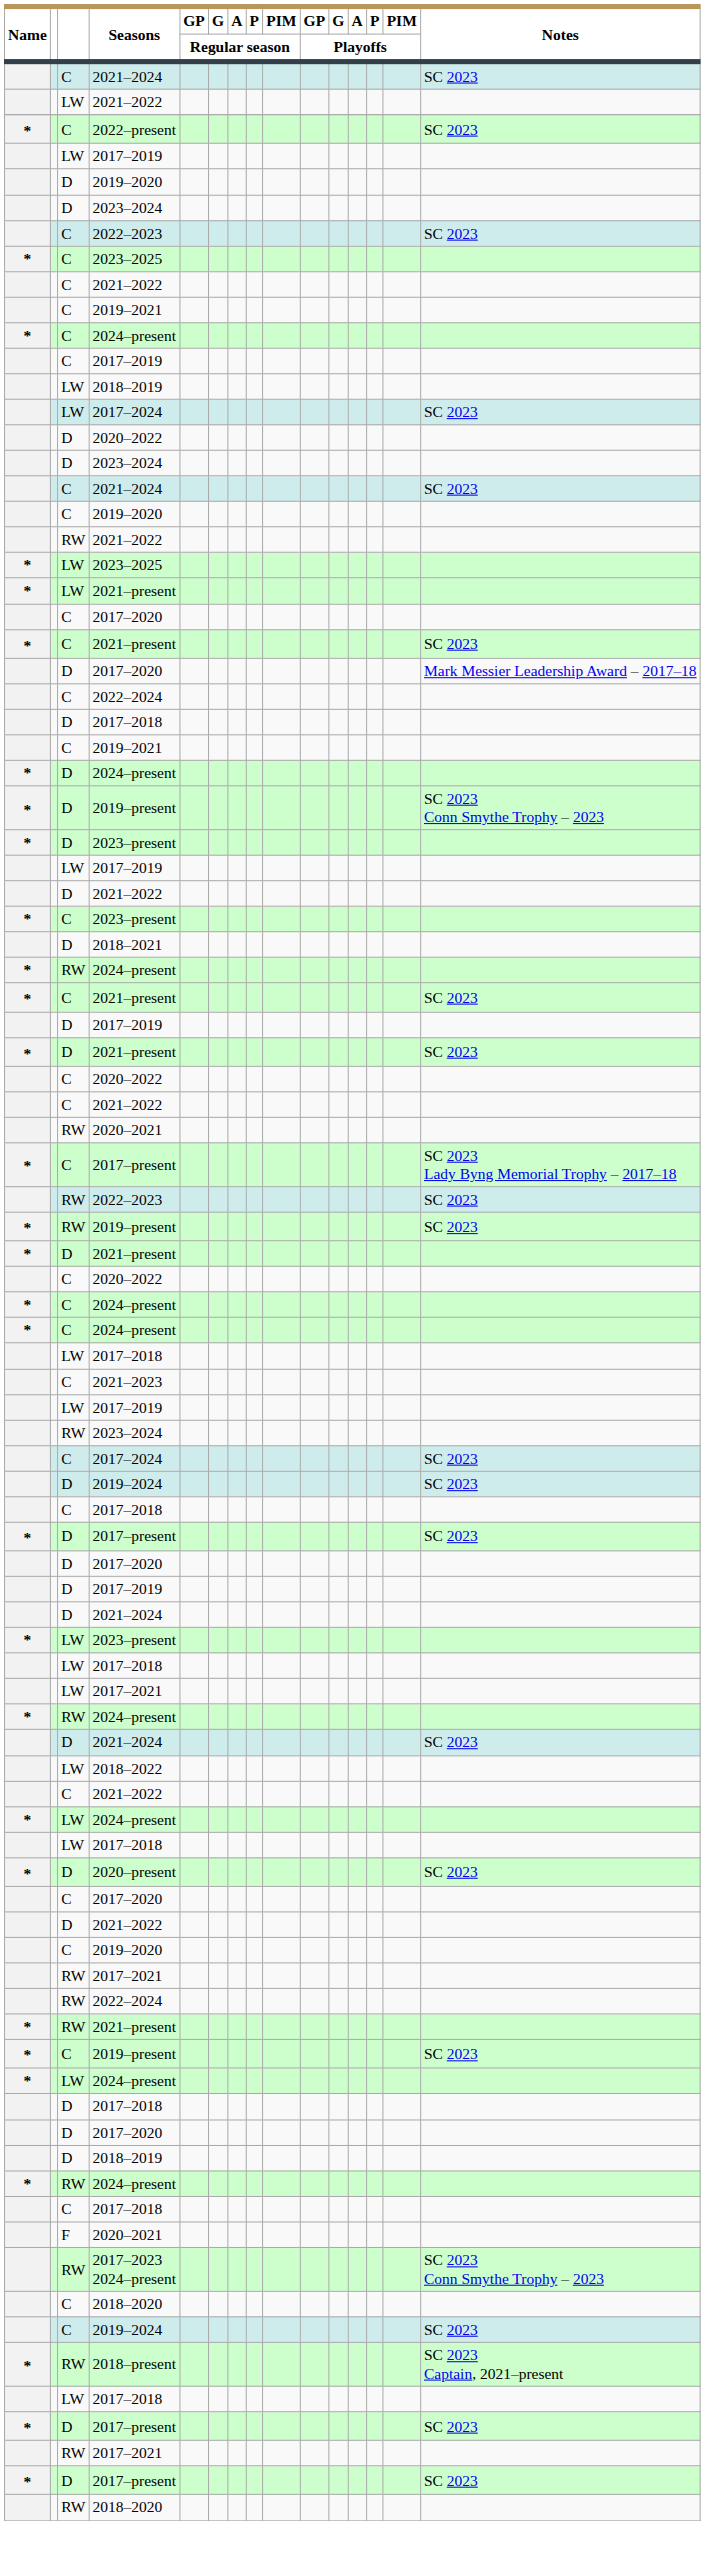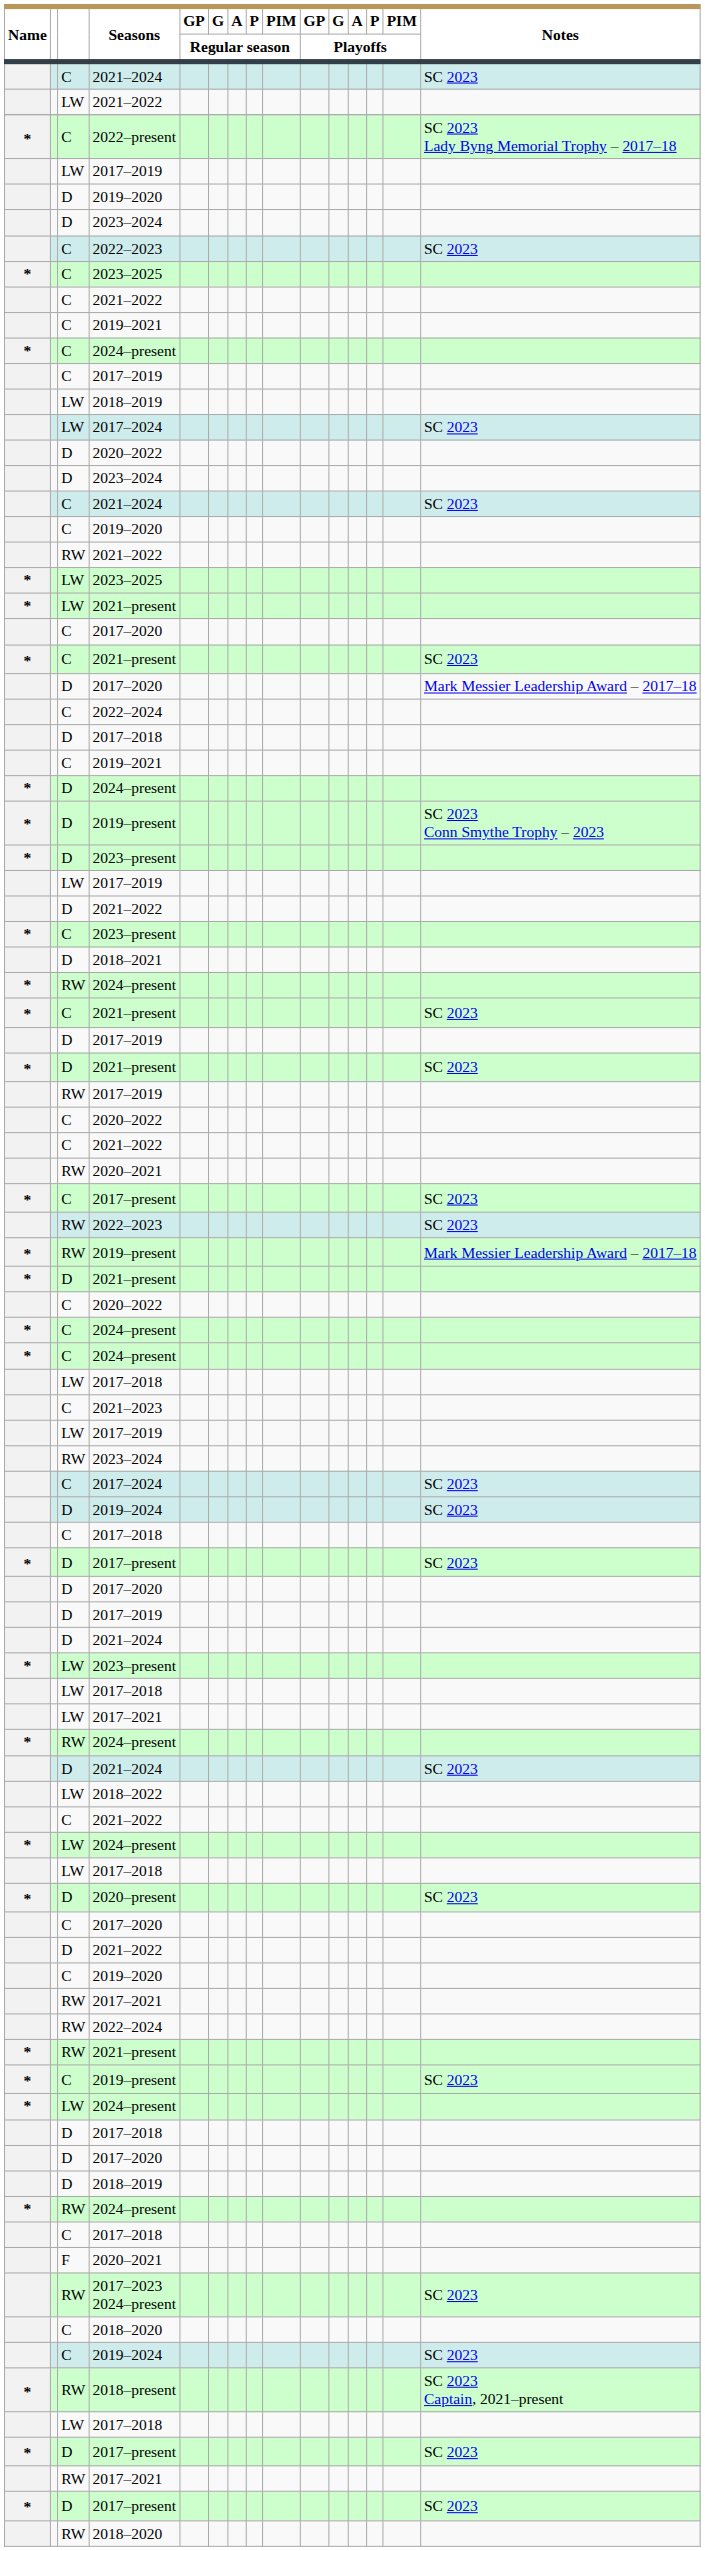2022–present | Notes: SC 2023 -> SC 2023 Lady Byng Memorial Trophy – 2017–18
+ row: RW | 2017–2019
C / 2017–present | Notes: SC 2023 Lady Byng Memorial Trophy – 2017–18 -> SC 2023
RW / 2019–present | Notes: SC 2023 -> Mark Messier Leadership Award – 2017–18
2017–2023 2024–present | Notes: SC 2023 Conn Smythe Trophy – 2023 -> SC 2023
